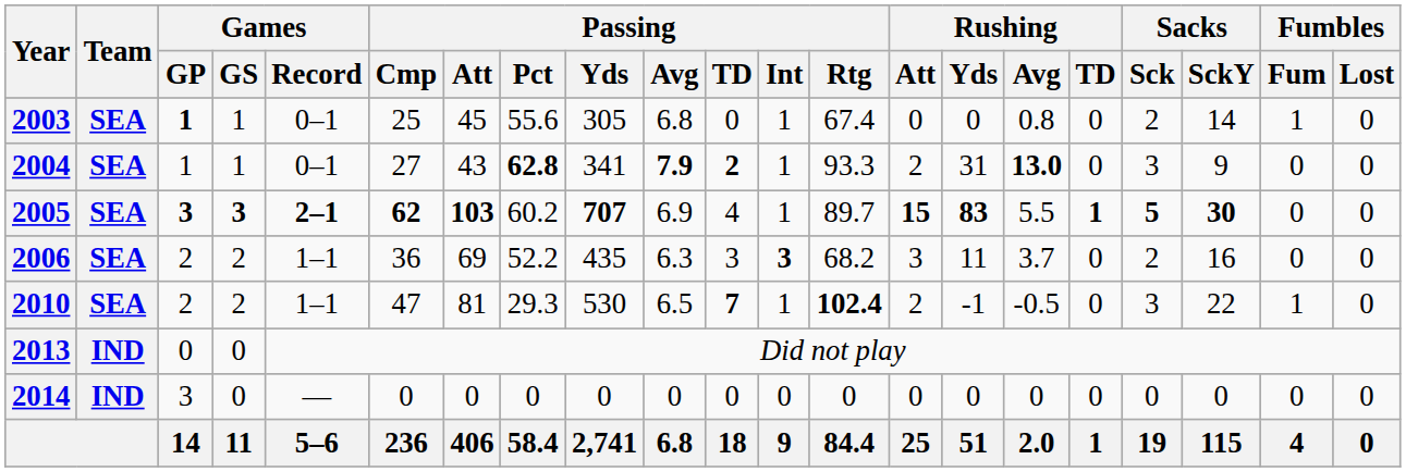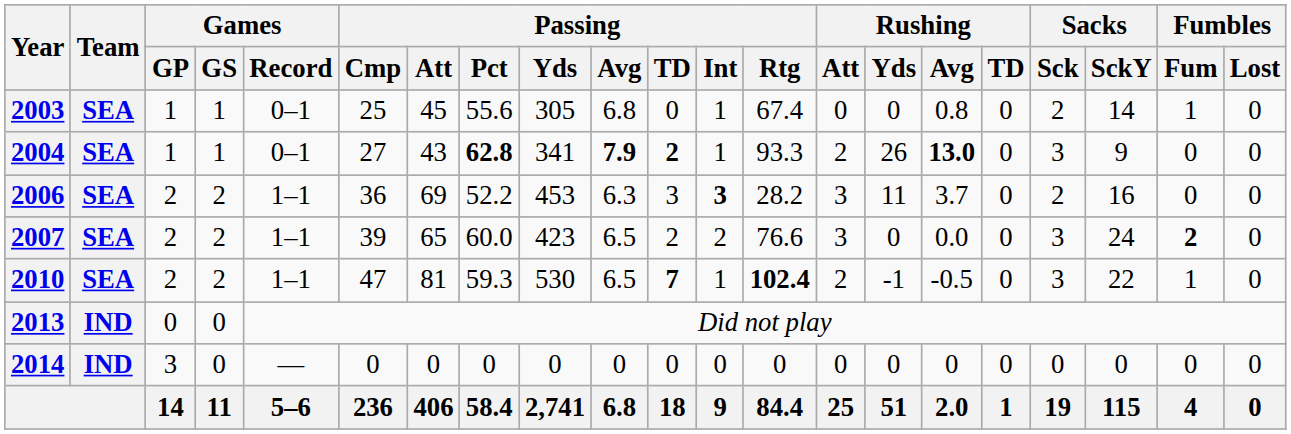2003 | Games / GP: bold -> normal
2004 | Rushing / Yds: 31 -> 26
- row: 2005 | SEA | 3 | 3 | 2–1 | 62 | 103 | 60.2 | 707 | 6.9 | 4 | 1 | 89.7 | 15 | 83 | 5.5 | 1 | 5 | 30 | 0 | 0
2006 | Passing / Yds: 435 -> 453
2006 | Passing / Rtg: 68.2 -> 28.2
+ row: 2007 | SEA | 2 | 2 | 1–1 | 39 | 65 | 60.0 | 423 | 6.5 | 2 | 2 | 76.6 | 3 | 0 | 0.0 | 0 | 3 | 24 | 2 | 0
2010 | Passing / Pct: 29.3 -> 59.3
